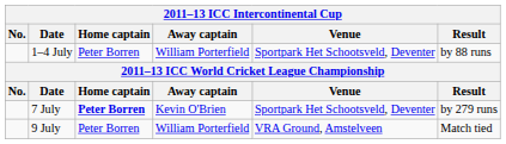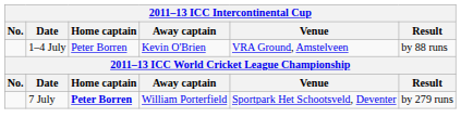1–4 July | Away captain: William Porterfield -> Kevin O'Brien
1–4 July | Venue: Sportpark Het Schootsveld, Deventer -> VRA Ground, Amstelveen
7 July | Away captain: Kevin O'Brien -> William Porterfield
- row: 9 July | Peter Borren | William Porterfield | VRA Ground, Amstelveen | Match tied
